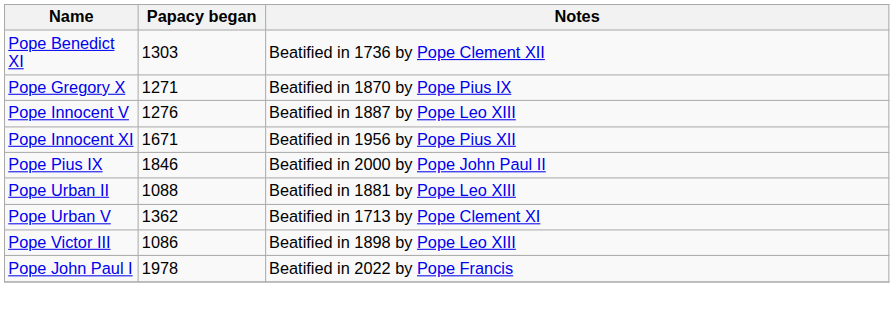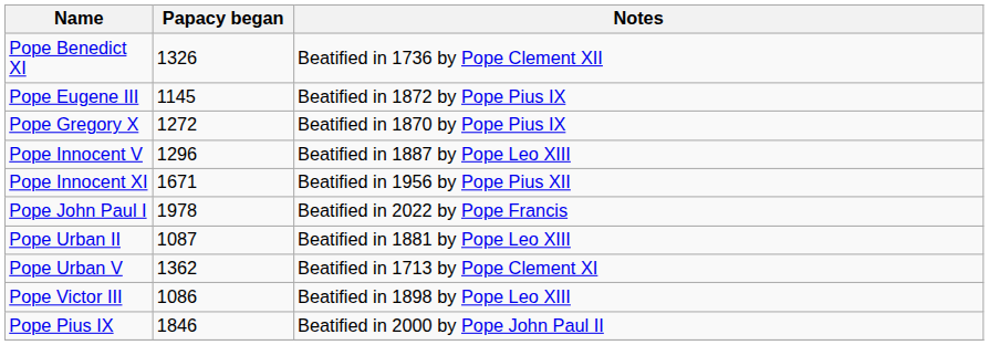Pope Benedict XI | Papacy began: 1303 -> 1326
+ row: Pope Eugene III | 1145 | Beatified in 1872 by Pope Pius IX
Pope Gregory X | Papacy began: 1271 -> 1272
Pope Innocent V | Papacy began: 1276 -> 1296
rows swapped: Pope Pius IX <-> Pope John Paul I
Pope Urban II | Papacy began: 1088 -> 1087
